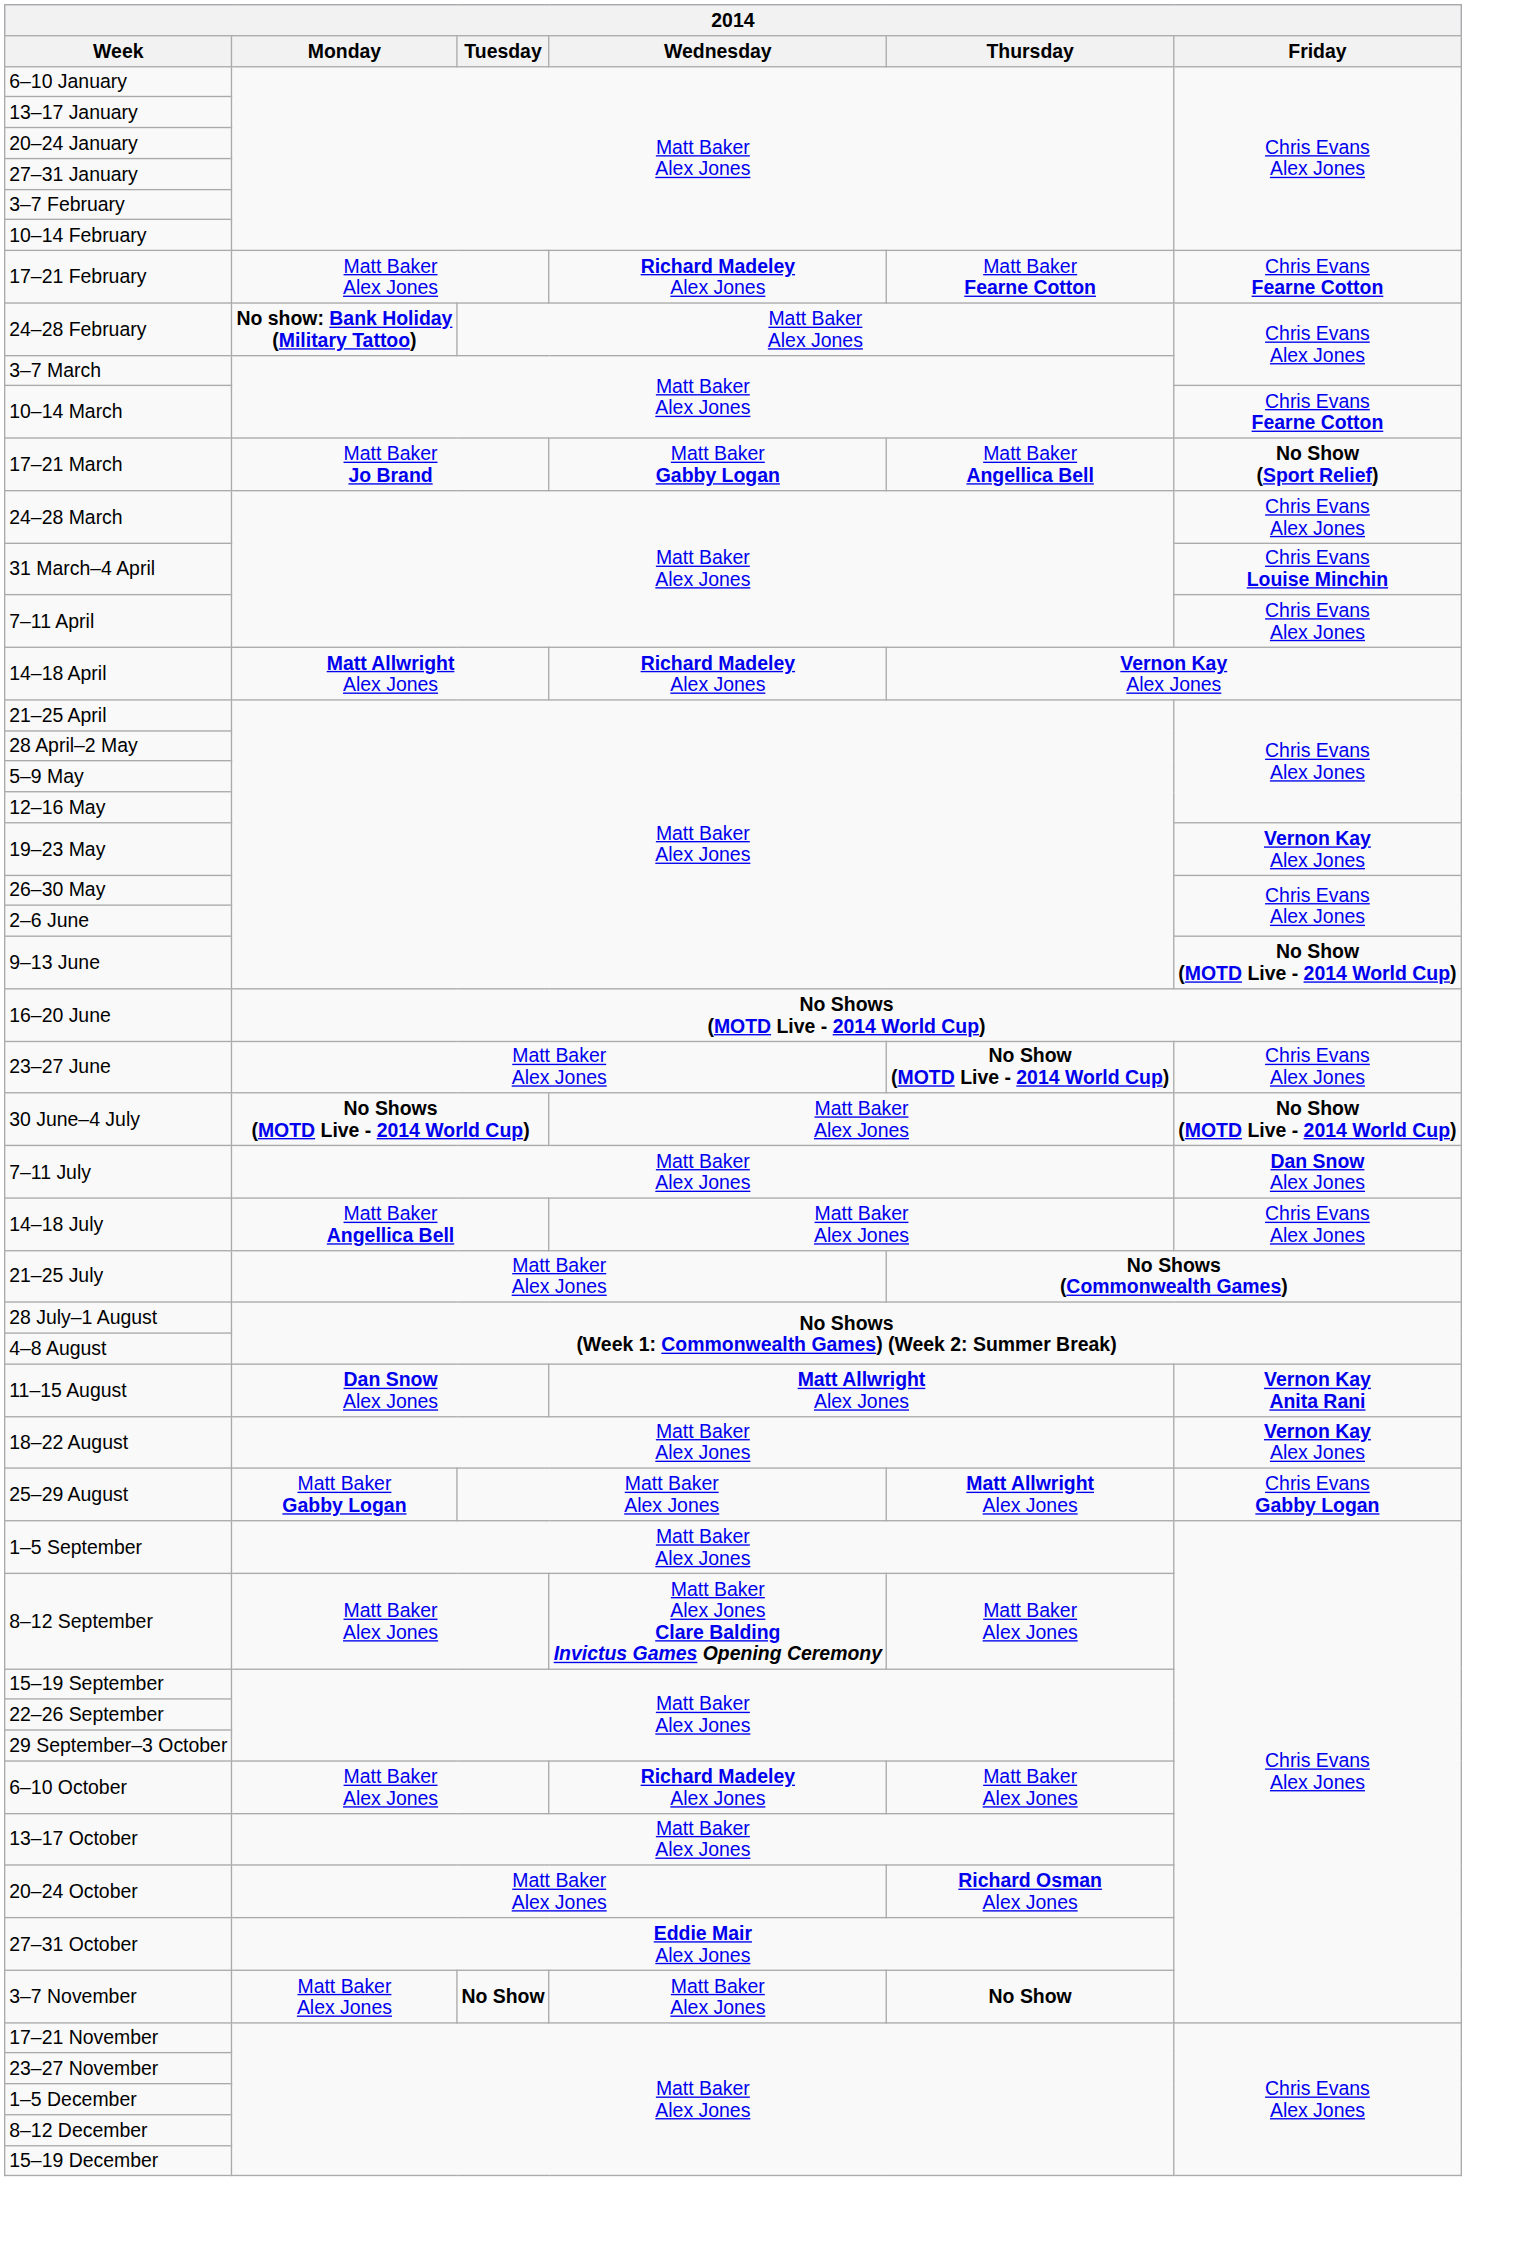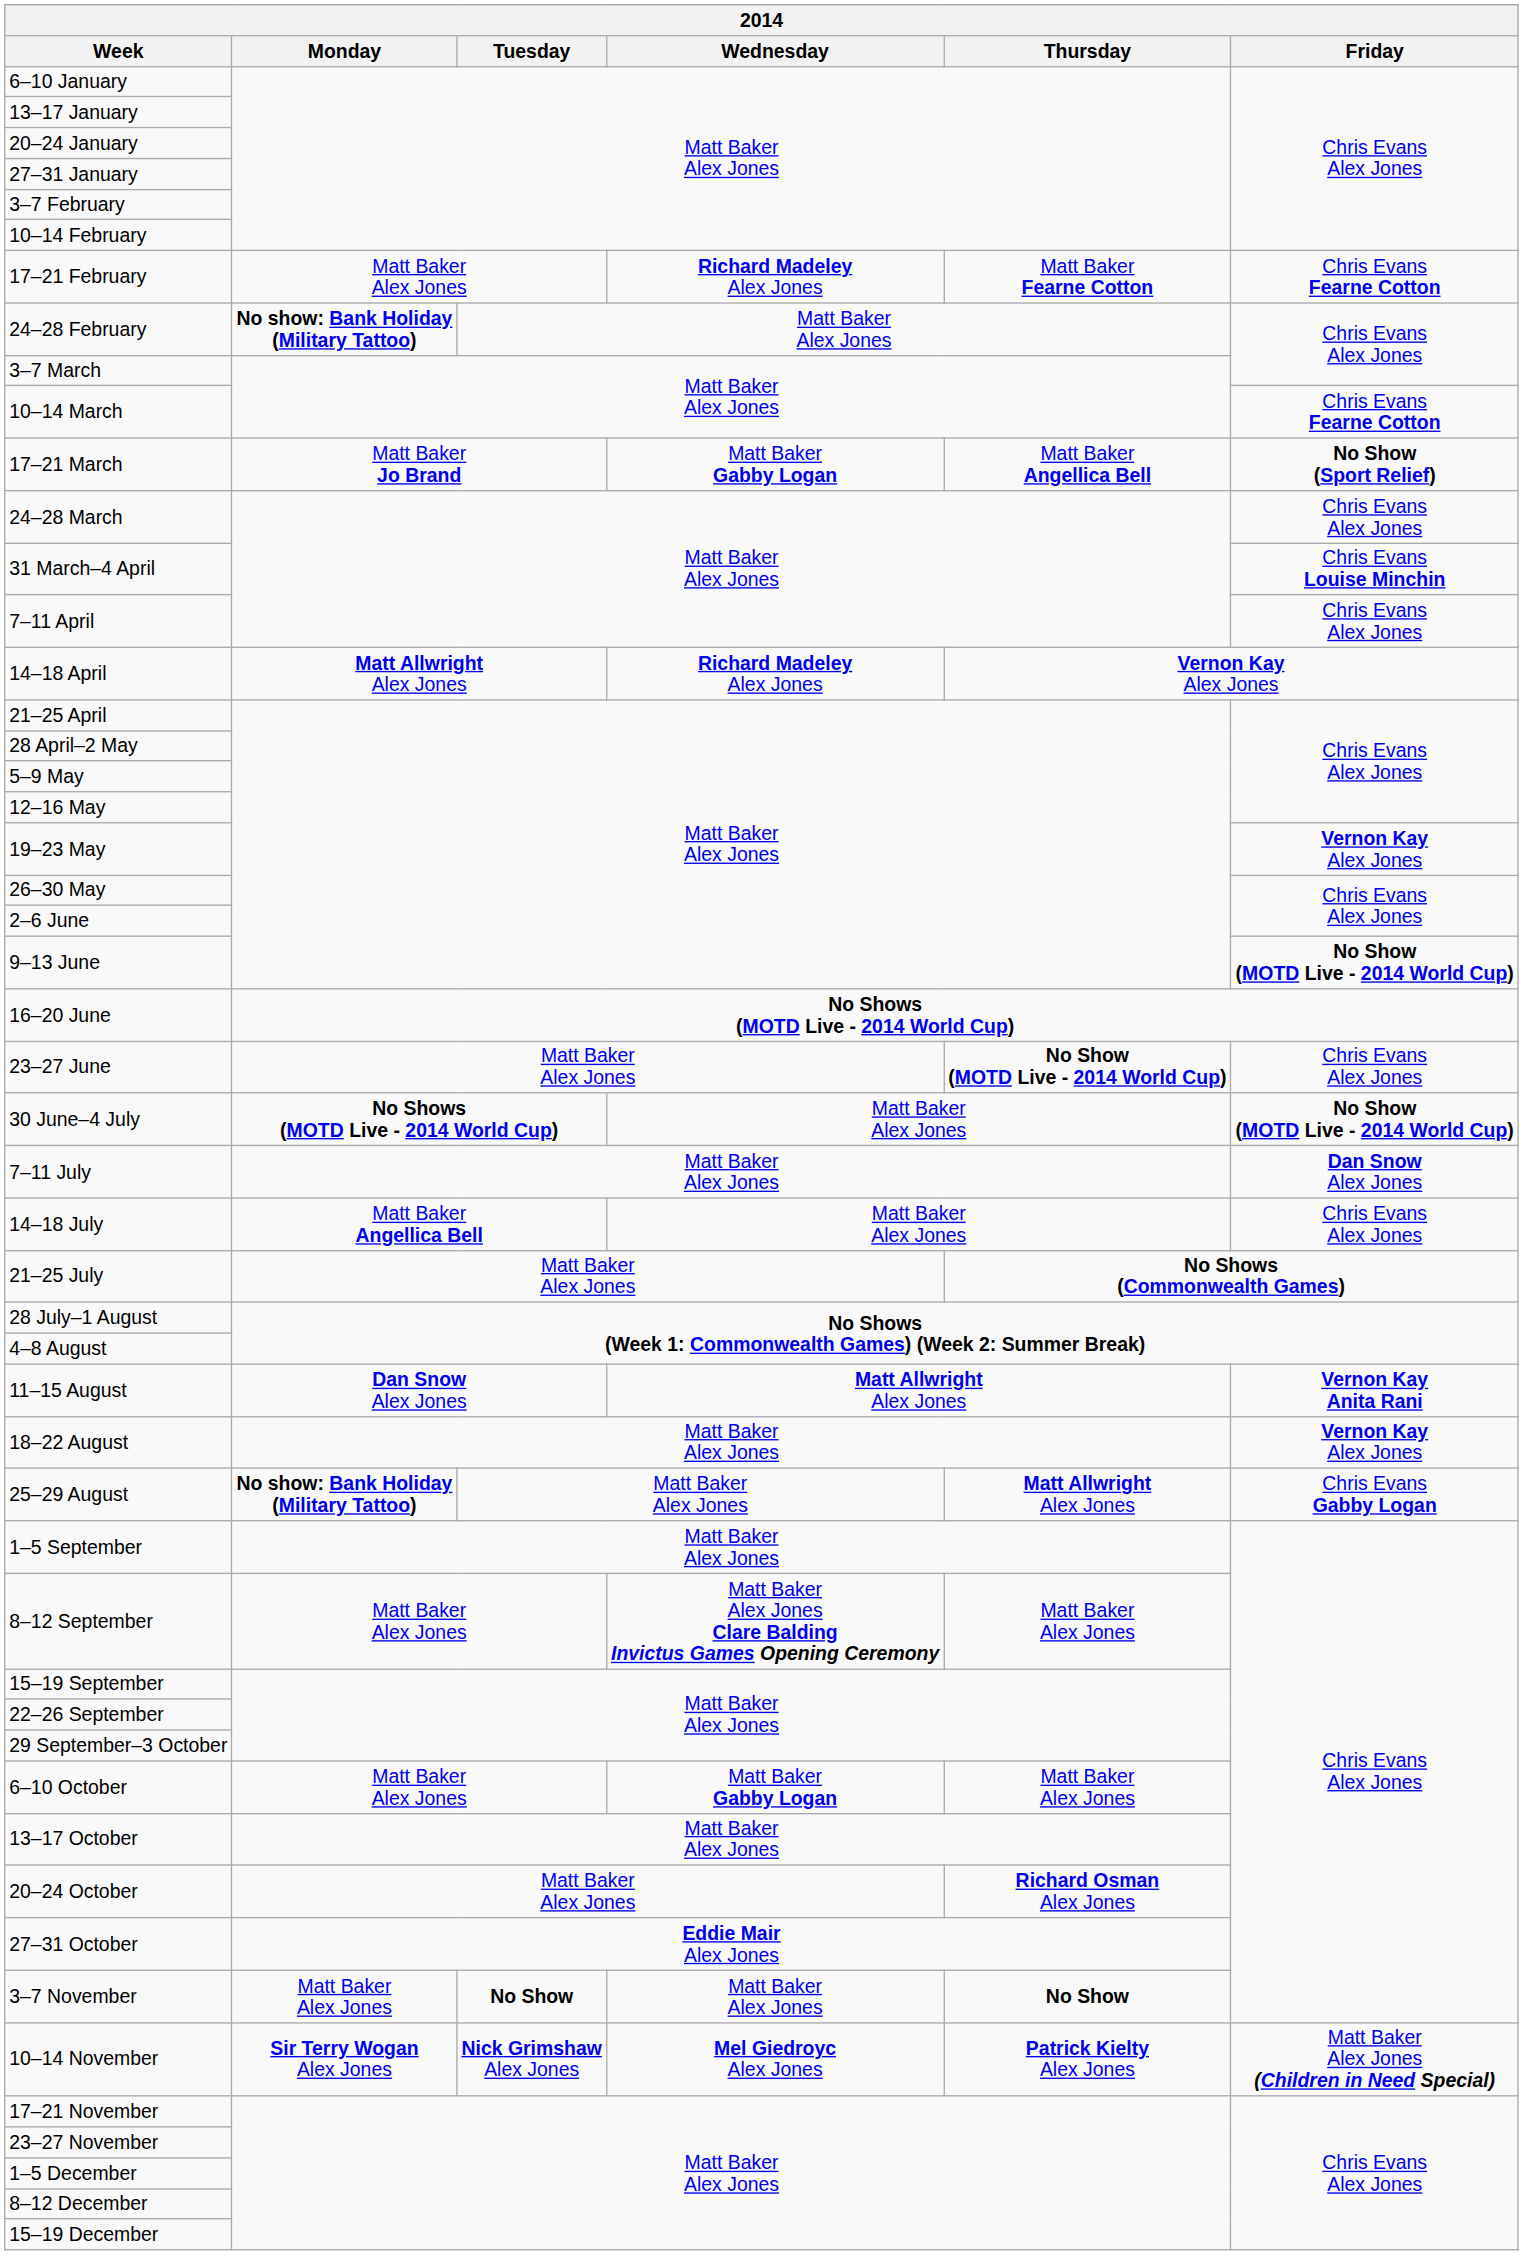25–29 August | Monday: Matt Baker Gabby Logan -> No show: Bank Holiday (Military Tattoo)
6–10 October | Wednesday: Richard Madeley Alex Jones -> Matt Baker Gabby Logan
+ row: 10–14 November | Sir Terry Wogan Alex Jones | Nick Grimshaw Alex Jones | Mel Giedroyc Alex Jones | Patrick Kielty Alex Jones | Matt Baker Alex Jones (Children in Need Special)
